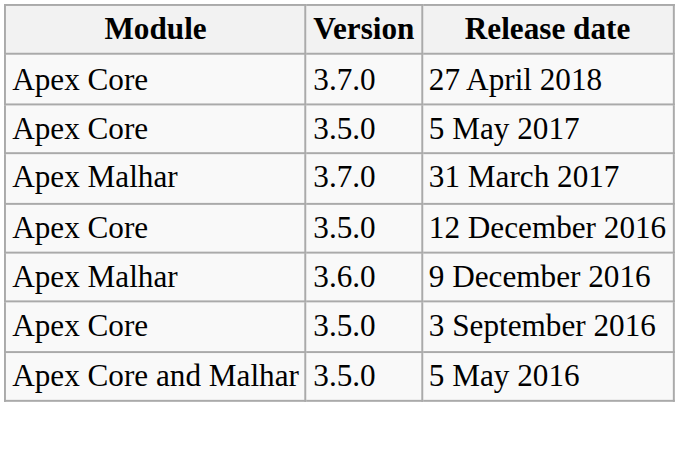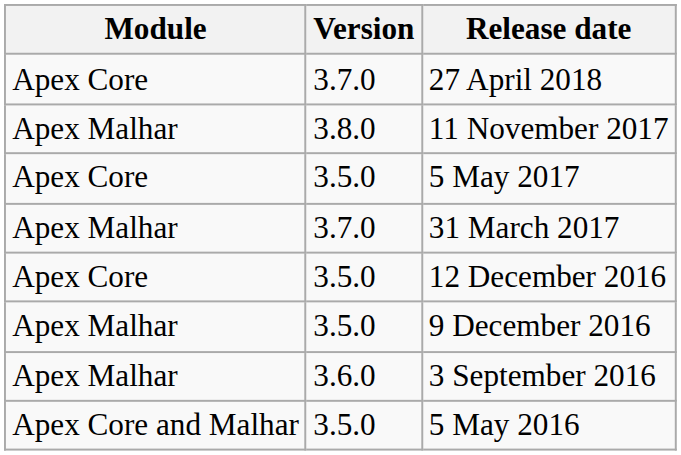+ row: Apex Malhar | 3.8.0 | 11 November 2017
9 December 2016 | Version: 3.6.0 -> 3.5.0
3 September 2016 | Module: Apex Core -> Apex Malhar
3 September 2016 | Version: 3.5.0 -> 3.6.0
